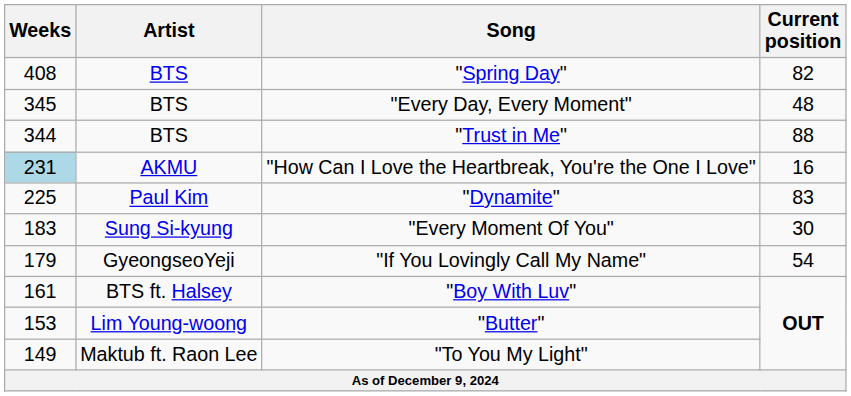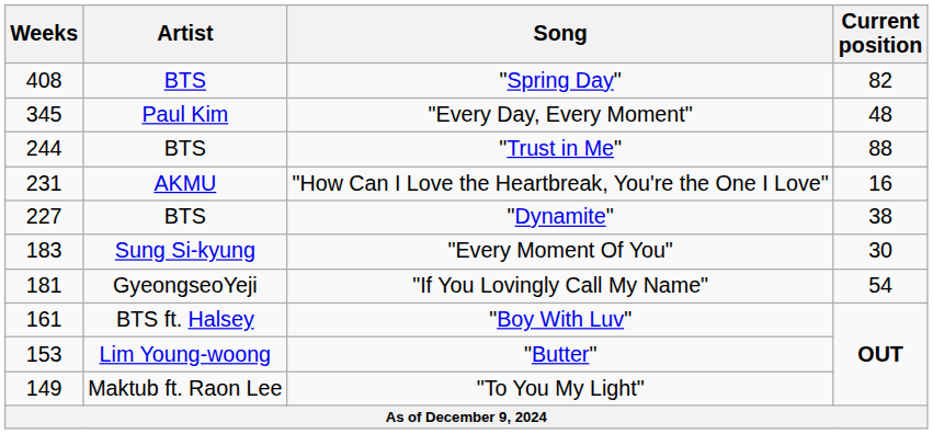"Every Day, Every Moment" | Artist: BTS -> Paul Kim
"Trust in Me" | Weeks: 344 -> 244
"How Can I Love the Heartbreak, You're the One I Love" | Weeks: lightblue background -> no background
"Dynamite" | Weeks: 225 -> 227
"Dynamite" | Artist: Paul Kim -> BTS
"Dynamite" | Current position: 83 -> 38
"If You Lovingly Call My Name" | Weeks: 179 -> 181
